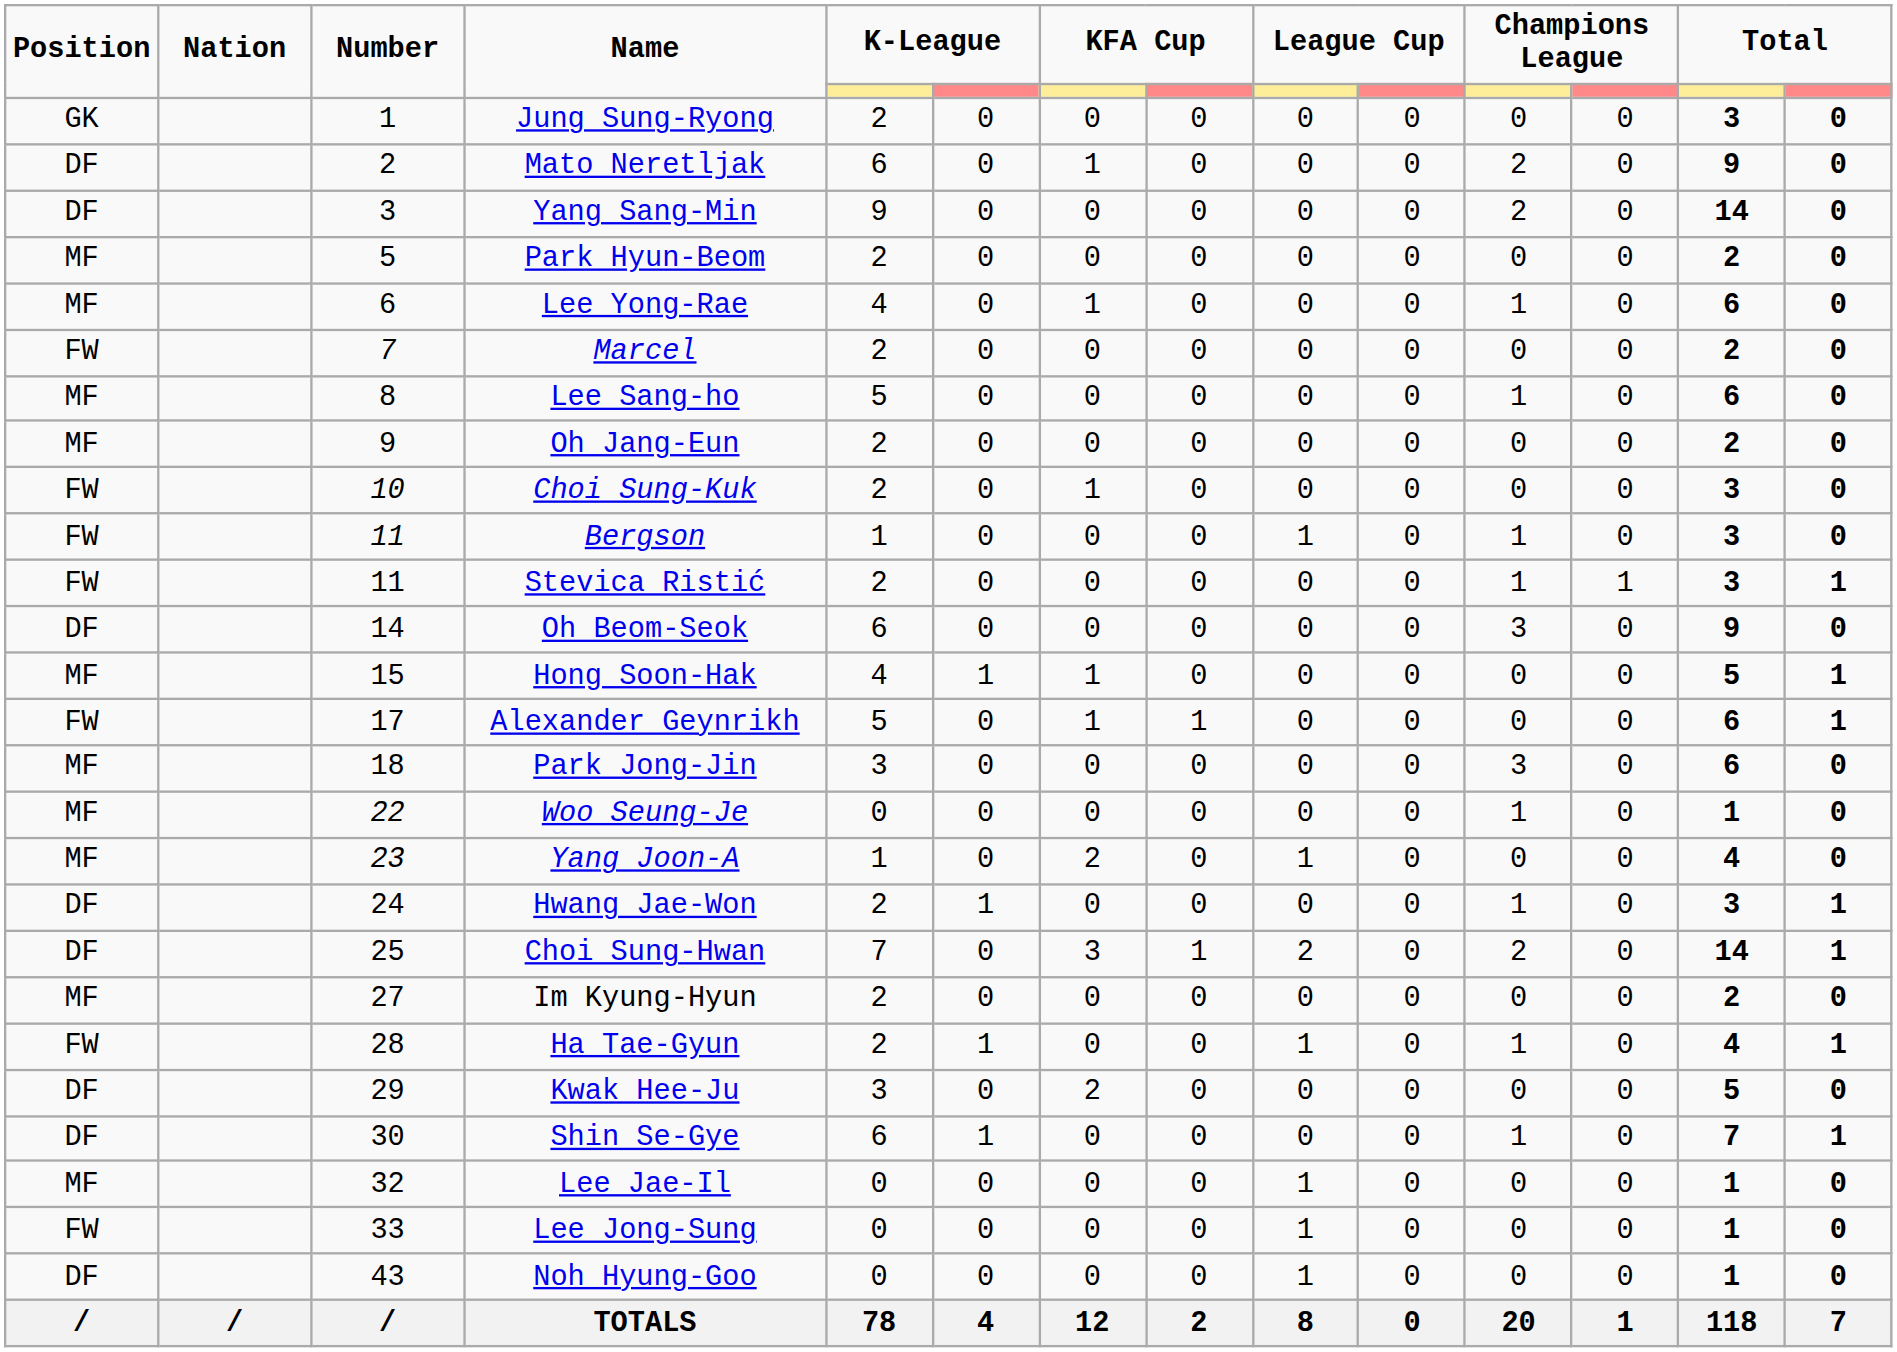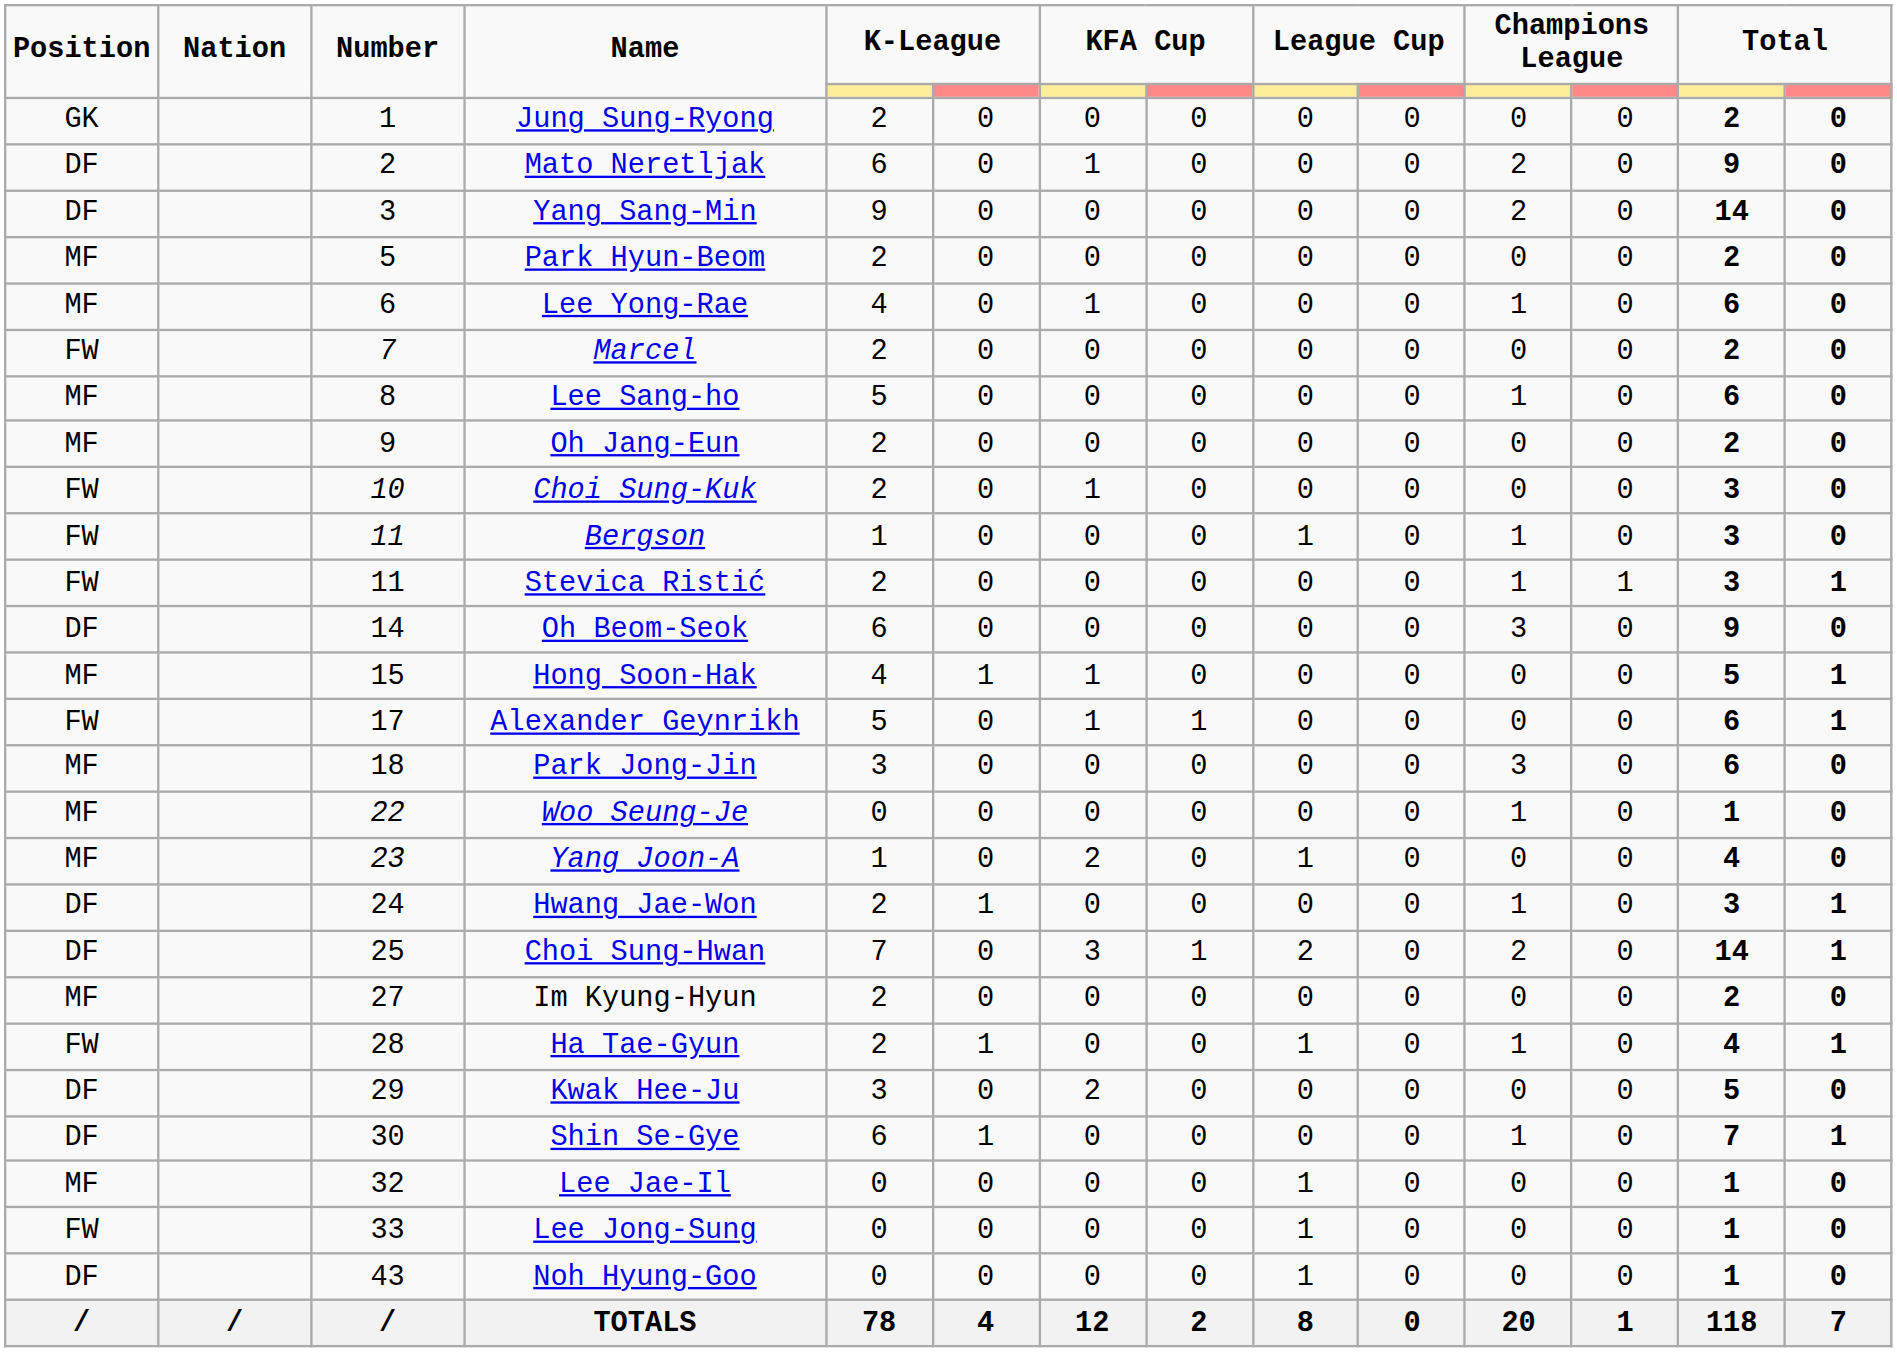Jung Sung-Ryong | column 13: 3 -> 2
